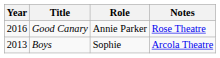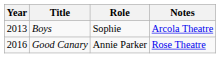rows swapped: Boys <-> Good Canary
